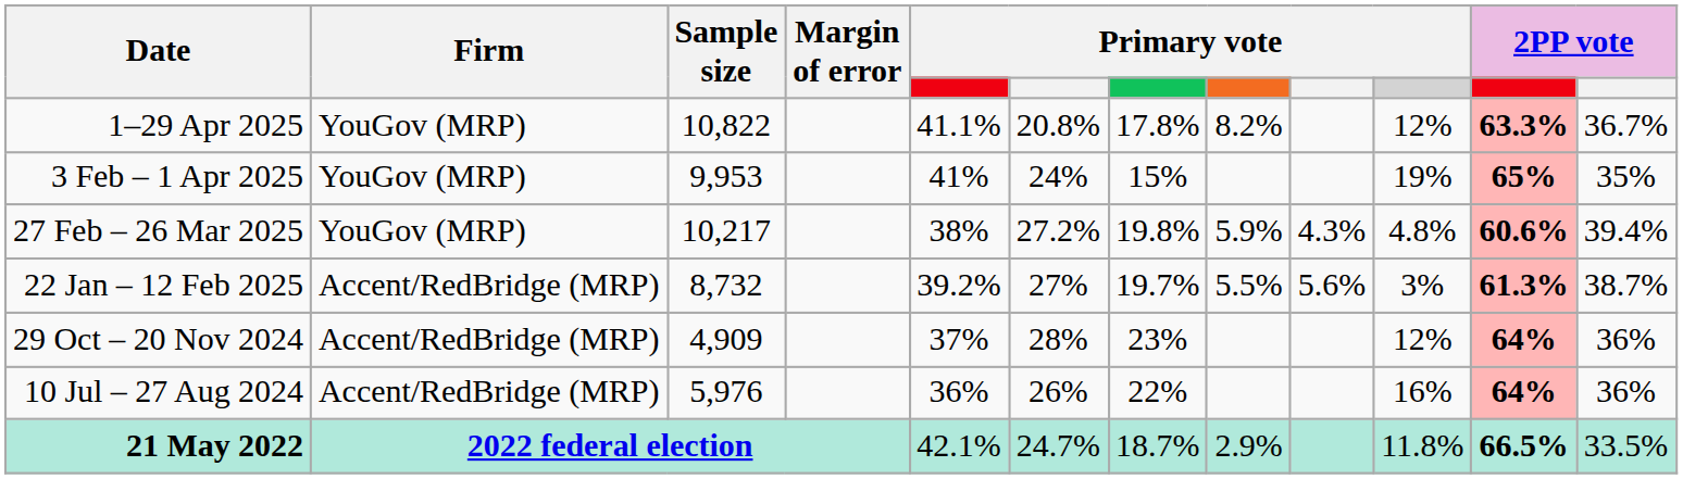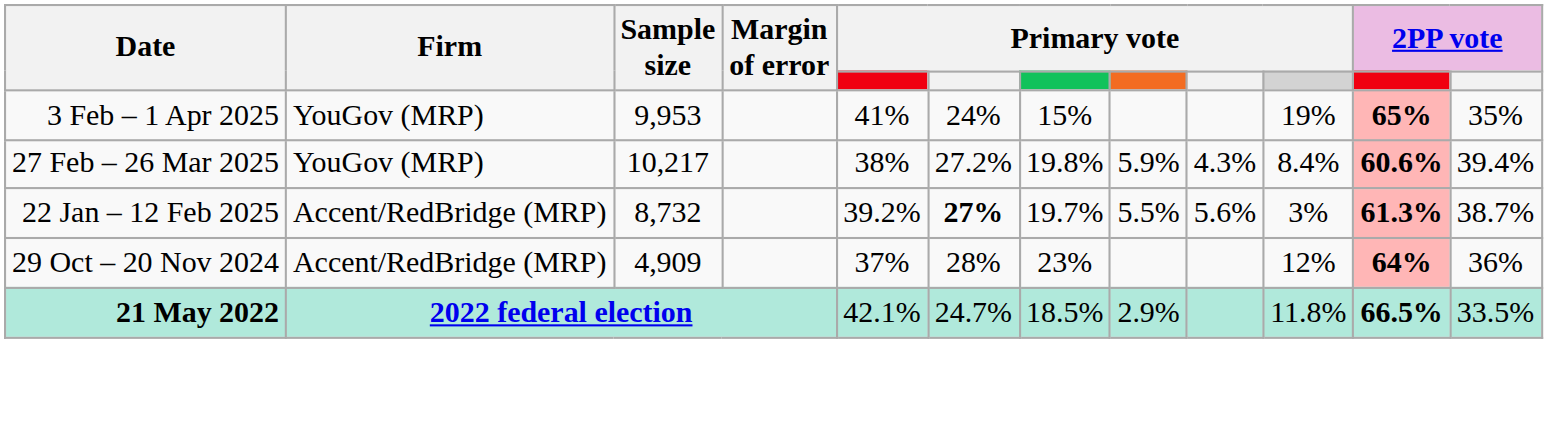- row: 1–29 Apr 2025 | YouGov (MRP) | 10,822 | 41.1% | 20.8% | 17.8% | 8.2% | 12% | 63.3% | 36.7%
27 Feb – 26 Mar 2025 | column 10: 4.8% -> 8.4%
22 Jan – 12 Feb 2025 | column 6: normal -> bold
- row: 10 Jul – 27 Aug 2024 | Accent/RedBridge (MRP) | 5,976 | 36% | 26% | 22% | 16% | 64% | 36%
21 May 2022 | column 7: 18.7% -> 18.5%
